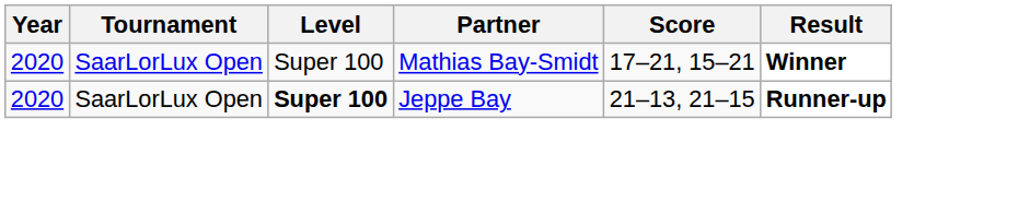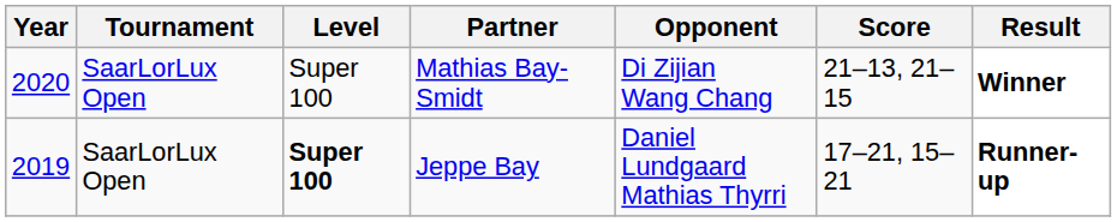+ column: Opponent | Di Zijian Wang Chang | Daniel Lundgaard Mathias Thyrri
Mathias Bay-Smidt | Score: 17–21, 15–21 -> 21–13, 21–15
Jeppe Bay | Year: 2020 -> 2019
Jeppe Bay | Score: 21–13, 21–15 -> 17–21, 15–21
